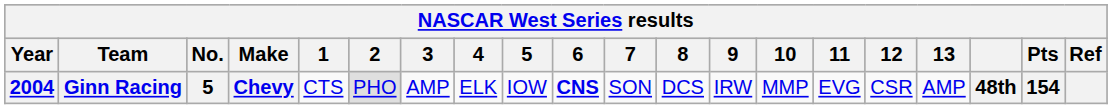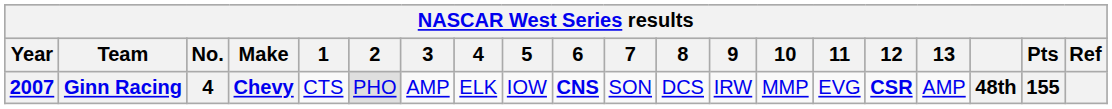Ginn Racing | Year: 2004 -> 2007
Ginn Racing | No.: 5 -> 4
Ginn Racing | 12: normal -> bold
Ginn Racing | Pts: 154 -> 155
